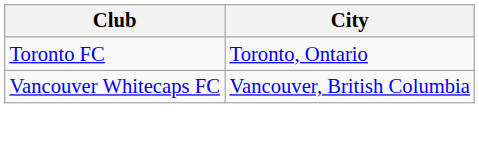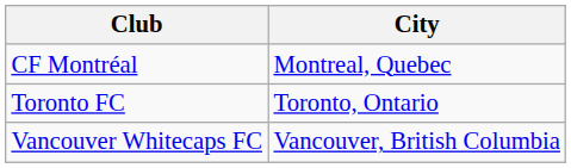+ row: CF Montréal | Montreal, Quebec
